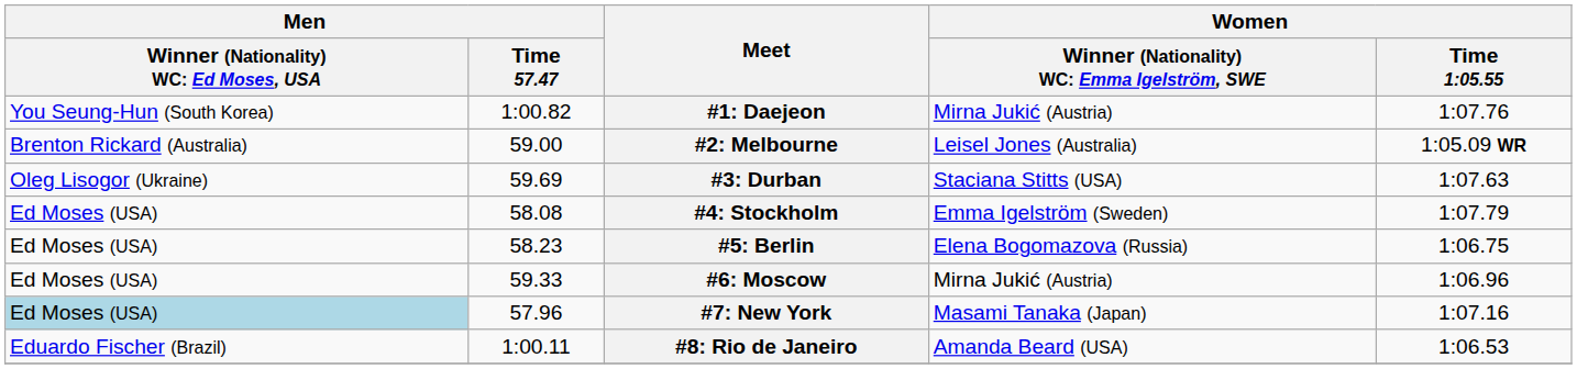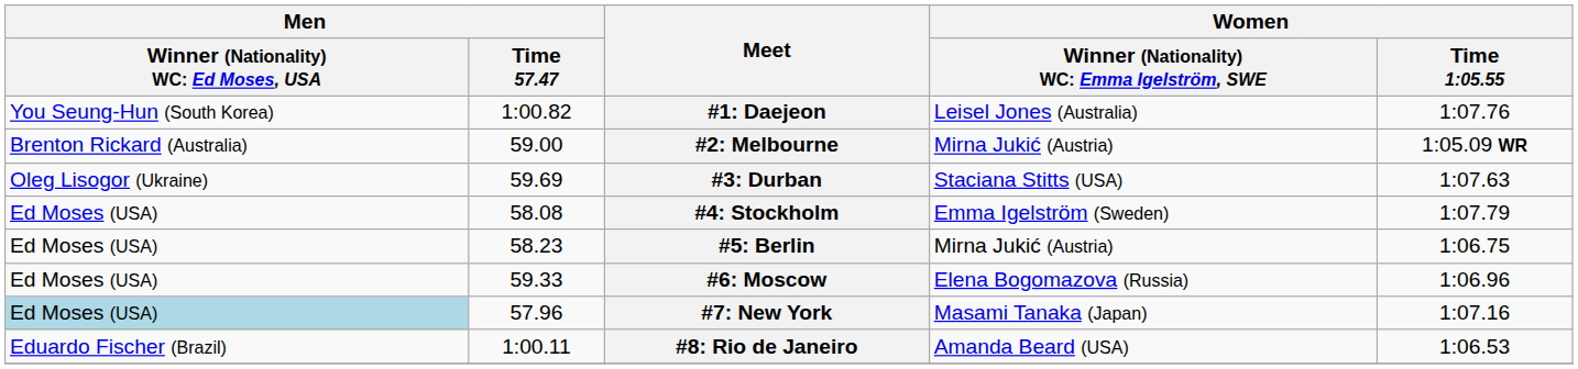#1: Daejeon | column 4: Mirna Jukić (Austria) -> Leisel Jones (Australia)
#2: Melbourne | column 4: Leisel Jones (Australia) -> Mirna Jukić (Austria)
#5: Berlin | column 4: Elena Bogomazova (Russia) -> Mirna Jukić (Austria)
#6: Moscow | column 4: Mirna Jukić (Austria) -> Elena Bogomazova (Russia)
